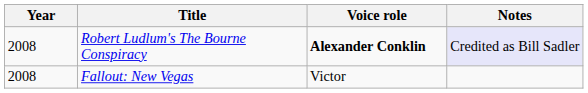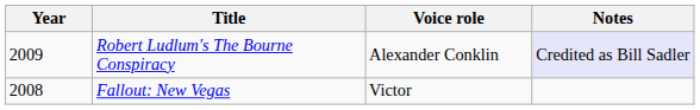Robert Ludlum's The Bourne Conspiracy | Year: 2008 -> 2009
Robert Ludlum's The Bourne Conspiracy | Voice role: bold -> normal
